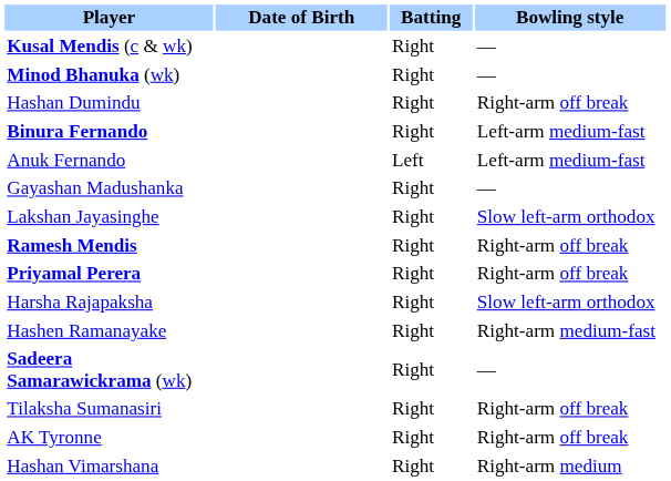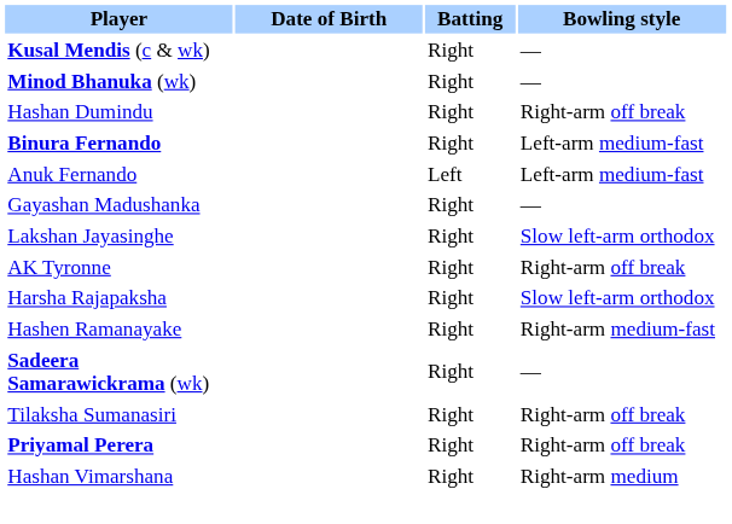- row: Ramesh Mendis | Right | Right-arm off break
rows swapped: Priyamal Perera <-> AK Tyronne
